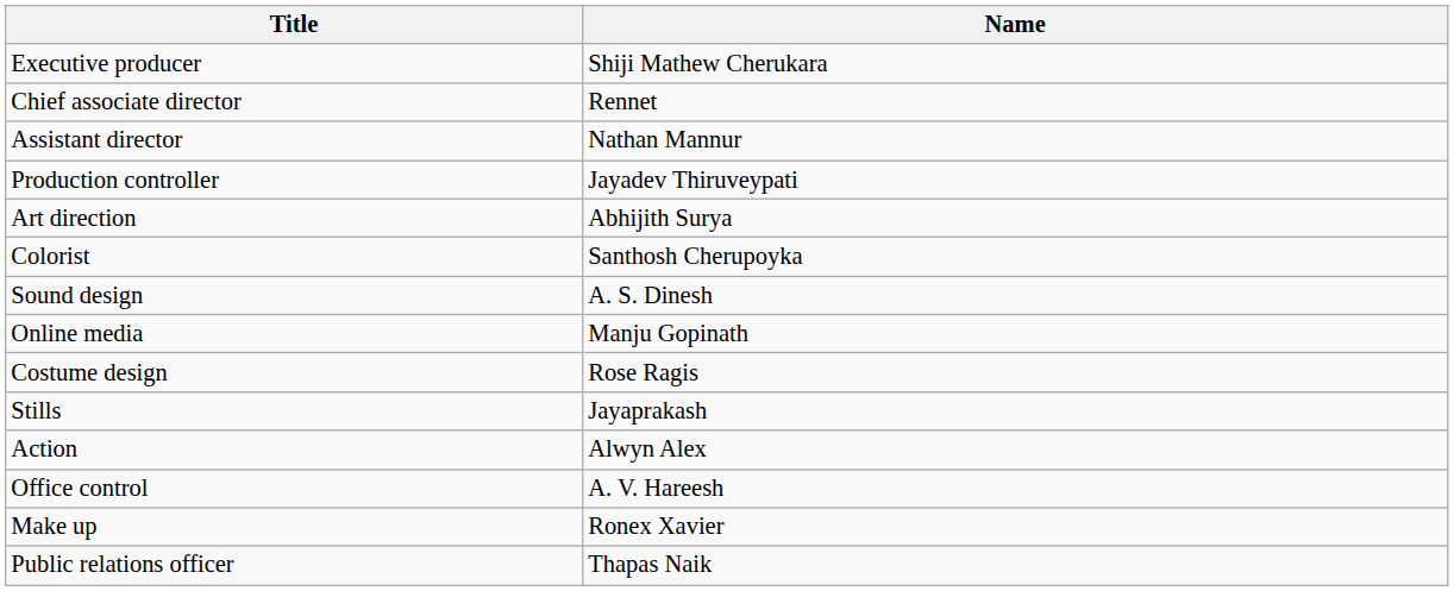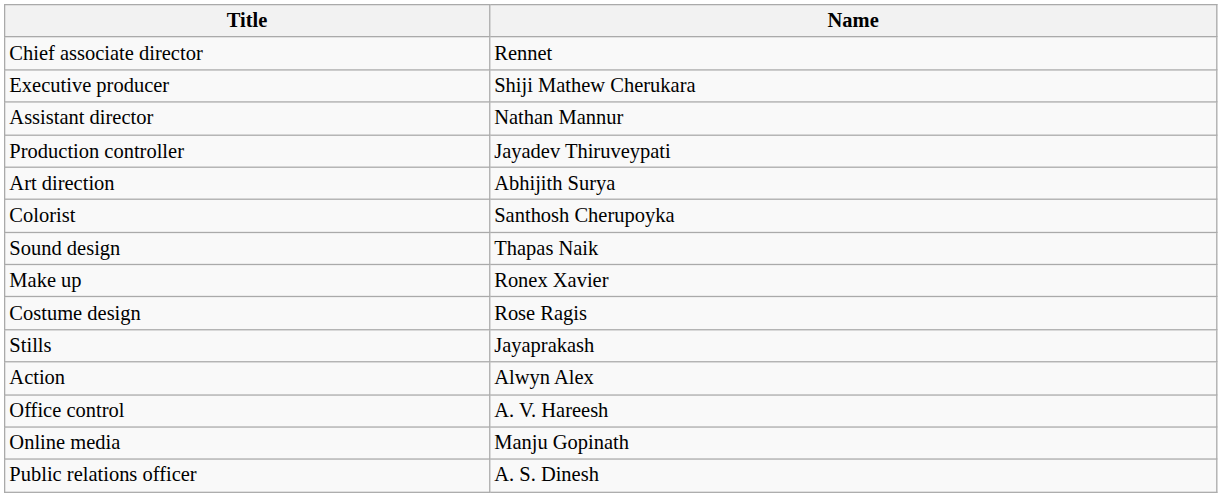rows swapped: Executive producer <-> Chief associate director
Sound design | Name: A. S. Dinesh -> Thapas Naik
rows swapped: Make up <-> Online media
Public relations officer | Name: Thapas Naik -> A. S. Dinesh
